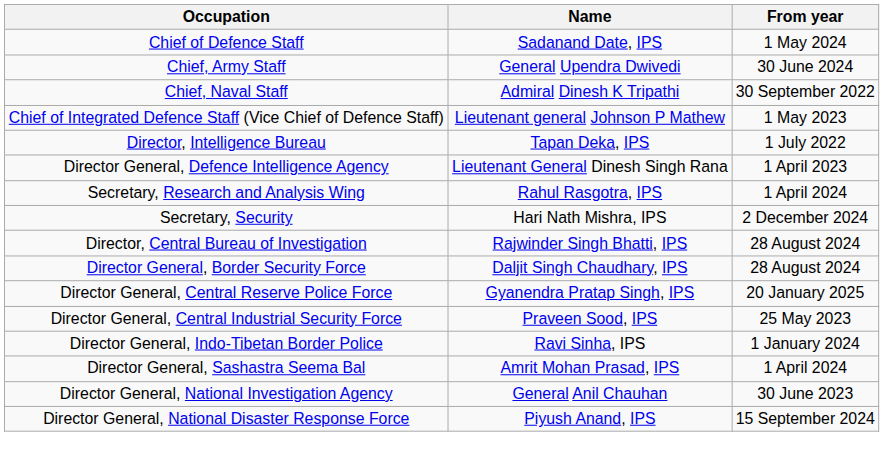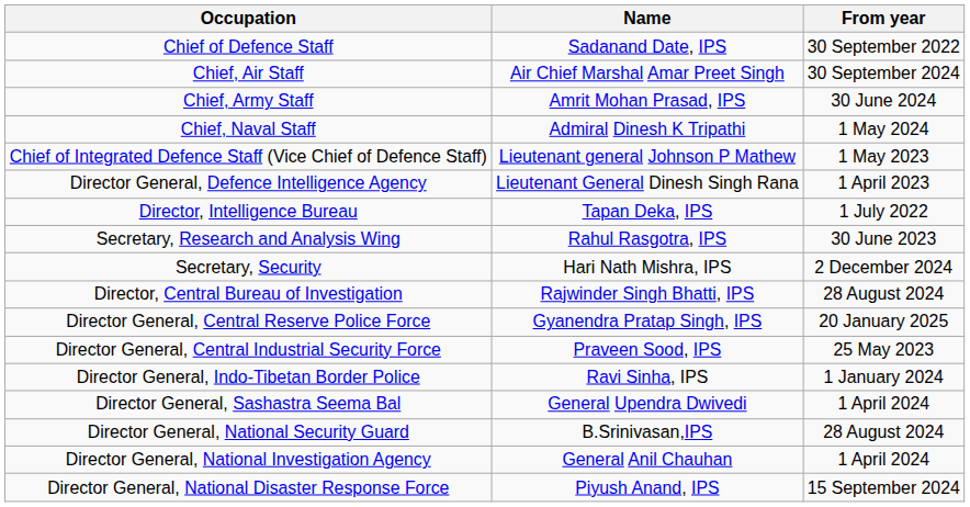Chief of Defence Staff | From year: 1 May 2024 -> 30 September 2022
+ row: Chief, Air Staff | Air Chief Marshal Amar Preet Singh | 30 September 2024
Chief, Army Staff | Name: General Upendra Dwivedi -> Amrit Mohan Prasad, IPS
Chief, Naval Staff | From year: 30 September 2022 -> 1 May 2024
rows swapped: Director General, Defence Intelligence Agency <-> Director, Intelligence Bureau
Secretary, Research and Analysis Wing | From year: 1 April 2024 -> 30 June 2023
- row: Director General, Border Security Force | Daljit Singh Chaudhary, IPS | 28 August 2024
Director General, Sashastra Seema Bal | Name: Amrit Mohan Prasad, IPS -> General Upendra Dwivedi
+ row: Director General, National Security Guard | B.Srinivasan,IPS | 28 August 2024
Director General, National Investigation Agency | From year: 30 June 2023 -> 1 April 2024
